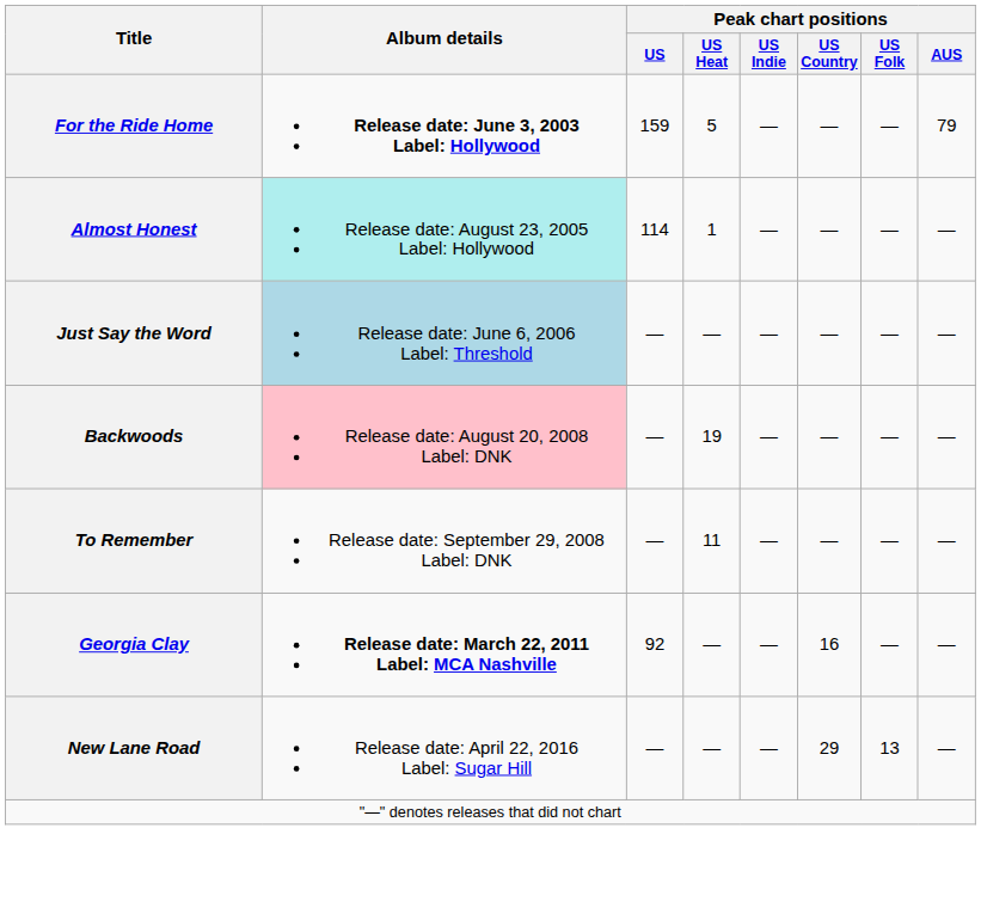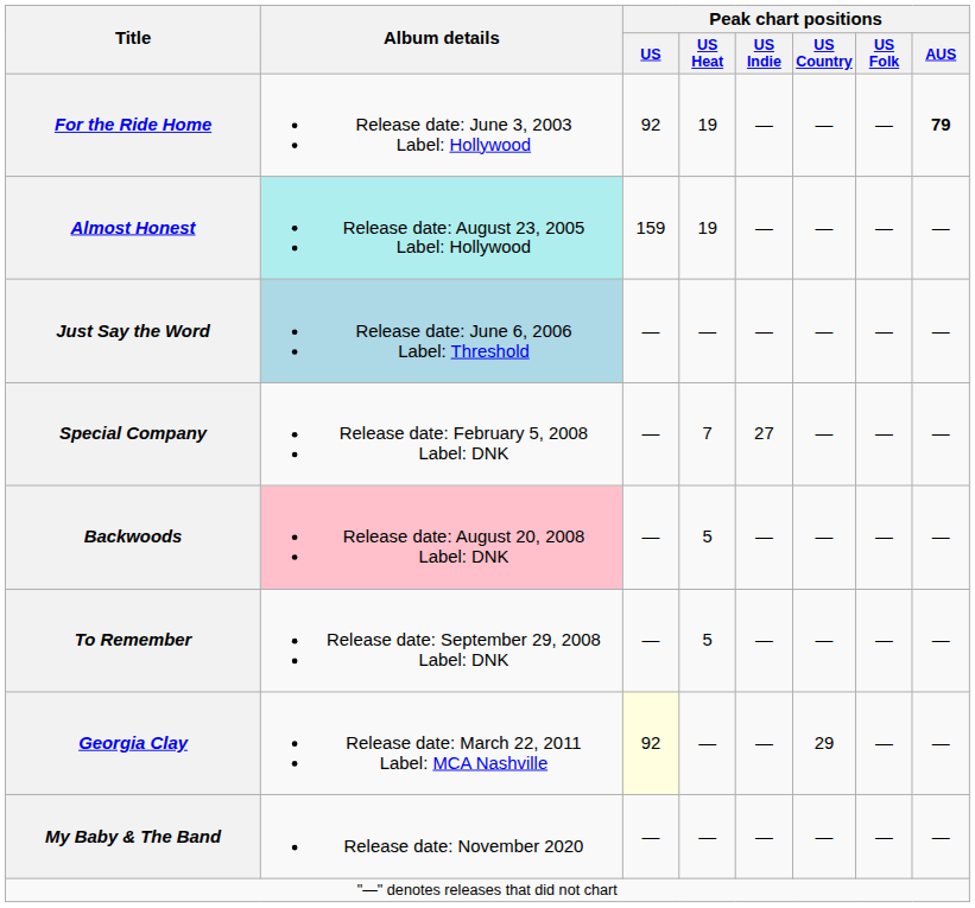For the Ride Home | Album details: bold -> normal
For the Ride Home | Peak chart positions / US: 159 -> 92
For the Ride Home | Peak chart positions / US Heat: 5 -> 19
For the Ride Home | Peak chart positions / AUS: normal -> bold
Almost Honest | Peak chart positions / US: 114 -> 159
Almost Honest | Peak chart positions / US Heat: 1 -> 19
+ row: Special Company | Release date: February 5, 2008 Label: DNK | — | 7 | 27 | — | — | —
Backwoods | Peak chart positions / US Heat: 19 -> 5
To Remember | Peak chart positions / US Heat: 11 -> 5
Georgia Clay | Album details: bold -> normal
Georgia Clay | Peak chart positions / US: no background -> lightyellow background
Georgia Clay | Peak chart positions / US Country: 16 -> 29
- row: New Lane Road | Release date: April 22, 2016 Label: Sugar Hill | — | — | — | 29 | 13 | —
+ row: My Baby & The Band | Release date: November 2020 | — | — | — | — | — | —
